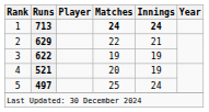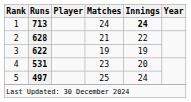1 | Matches: bold -> normal
2 | Runs: 629 -> 628
2 | Matches: 22 -> 21
2 | Innings: 21 -> 22
4 | Runs: 521 -> 531
4 | Matches: 20 -> 23
4 | Innings: 19 -> 20
